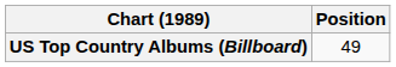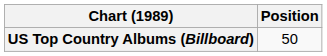US Top Country Albums (Billboard) | Position: 49 -> 50
